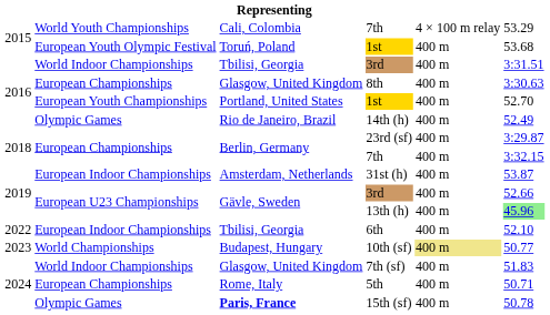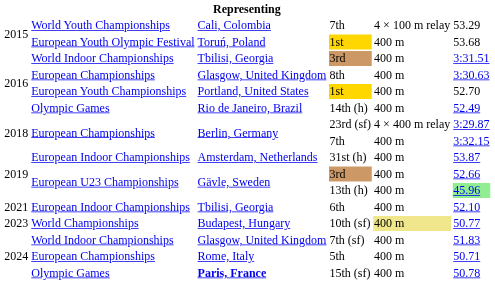23rd (sf) | column 5: 400 m -> 4 × 400 m relay
6th | column 1: 2022 -> 2021
